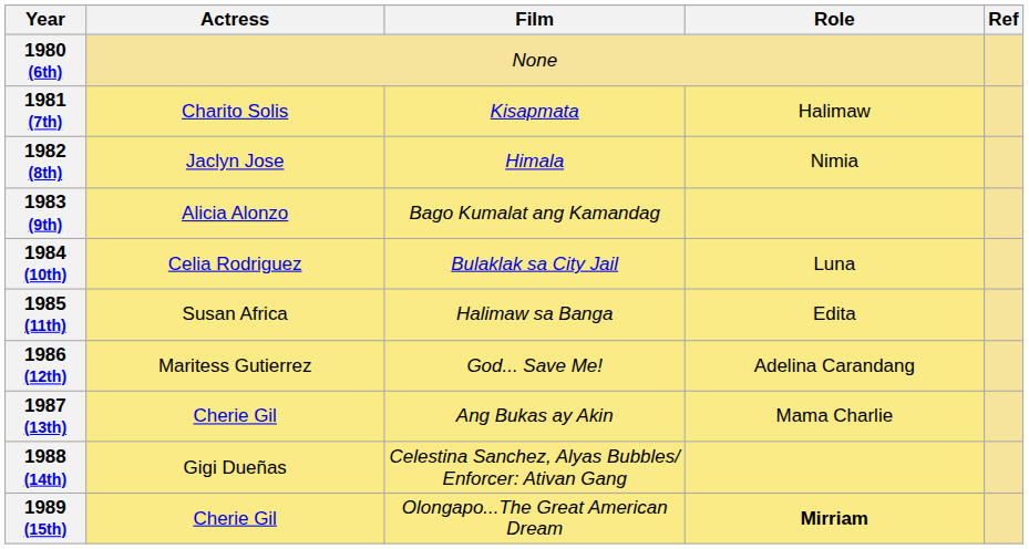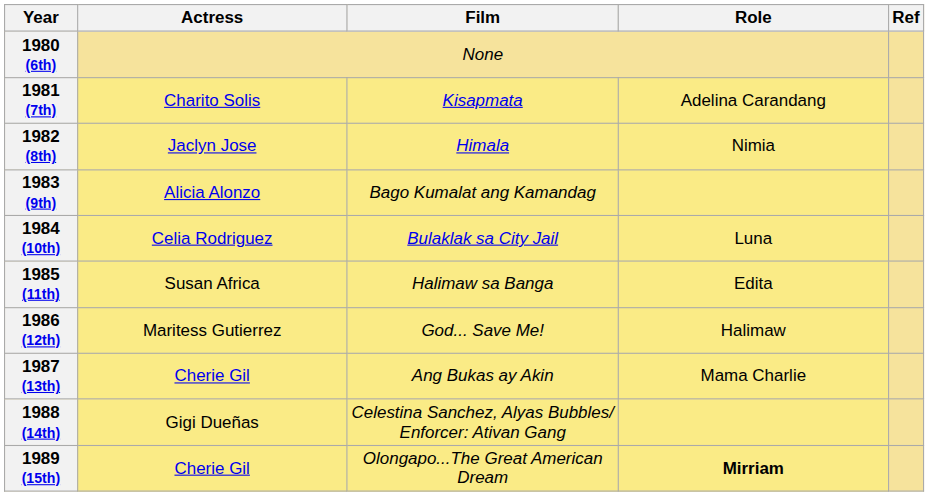1981 (7th) | Role: Halimaw -> Adelina Carandang
1986 (12th) | Role: Adelina Carandang -> Halimaw
